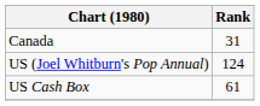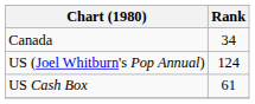Canada | Rank: 31 -> 34
